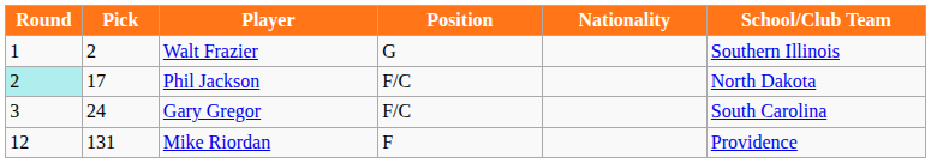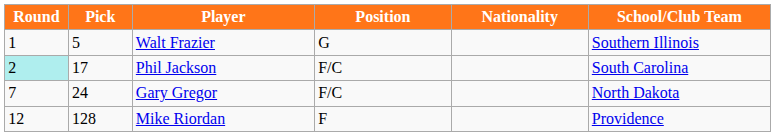Walt Frazier | Pick: 2 -> 5
Phil Jackson | School/Club Team: North Dakota -> South Carolina
Gary Gregor | Round: 3 -> 7
Gary Gregor | School/Club Team: South Carolina -> North Dakota
Mike Riordan | Pick: 131 -> 128
